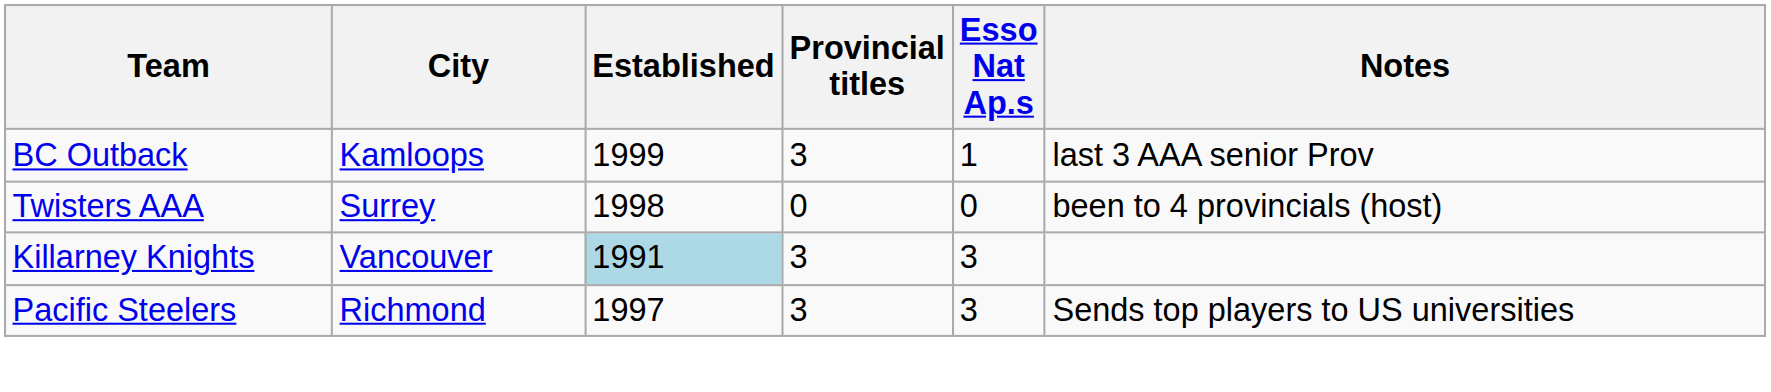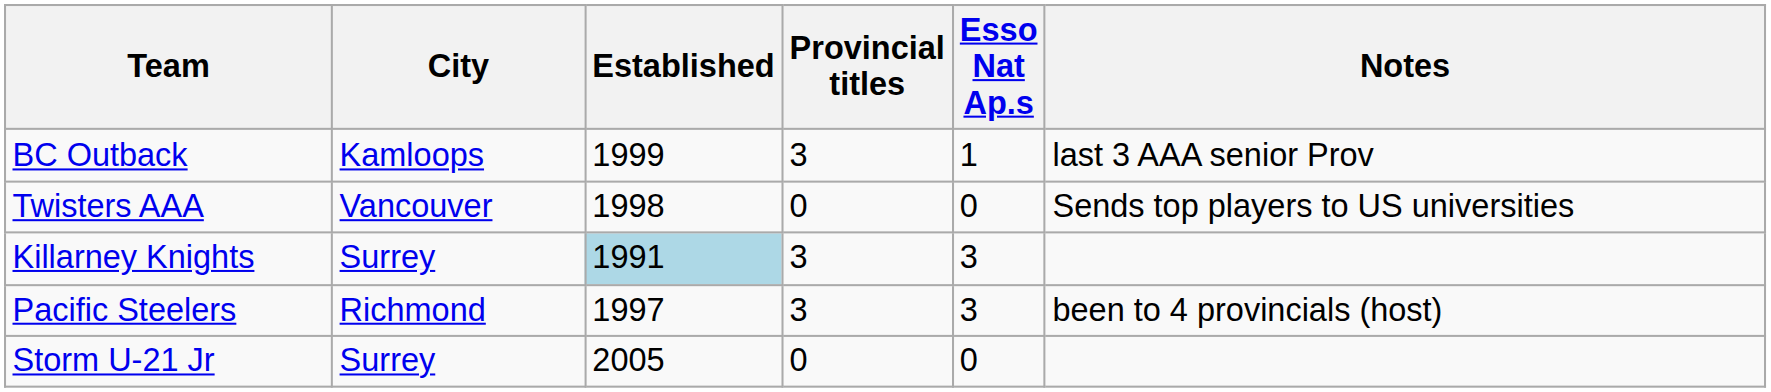Twisters AAA | City: Surrey -> Vancouver
Twisters AAA | Notes: been to 4 provincials (host) -> Sends top players to US universities
Killarney Knights | City: Vancouver -> Surrey
Pacific Steelers | Notes: Sends top players to US universities -> been to 4 provincials (host)
+ row: Storm U-21 Jr | Surrey | 2005 | 0 | 0
